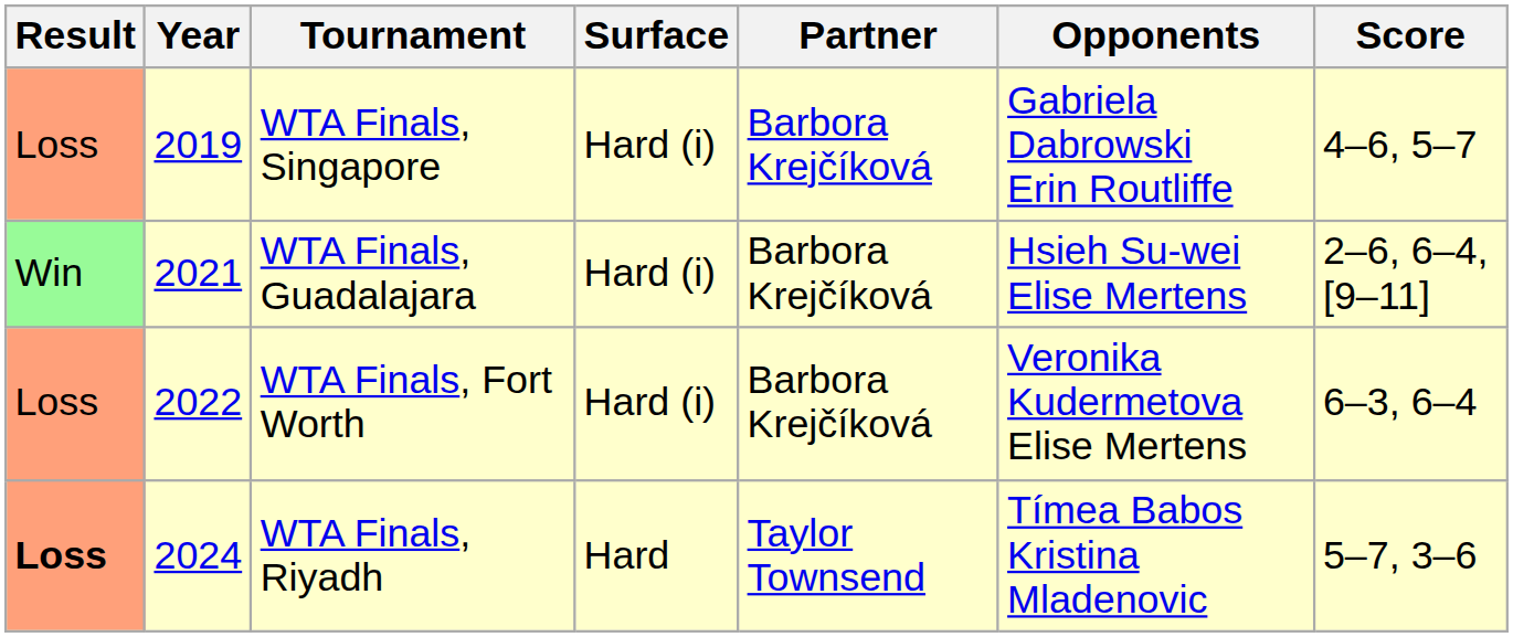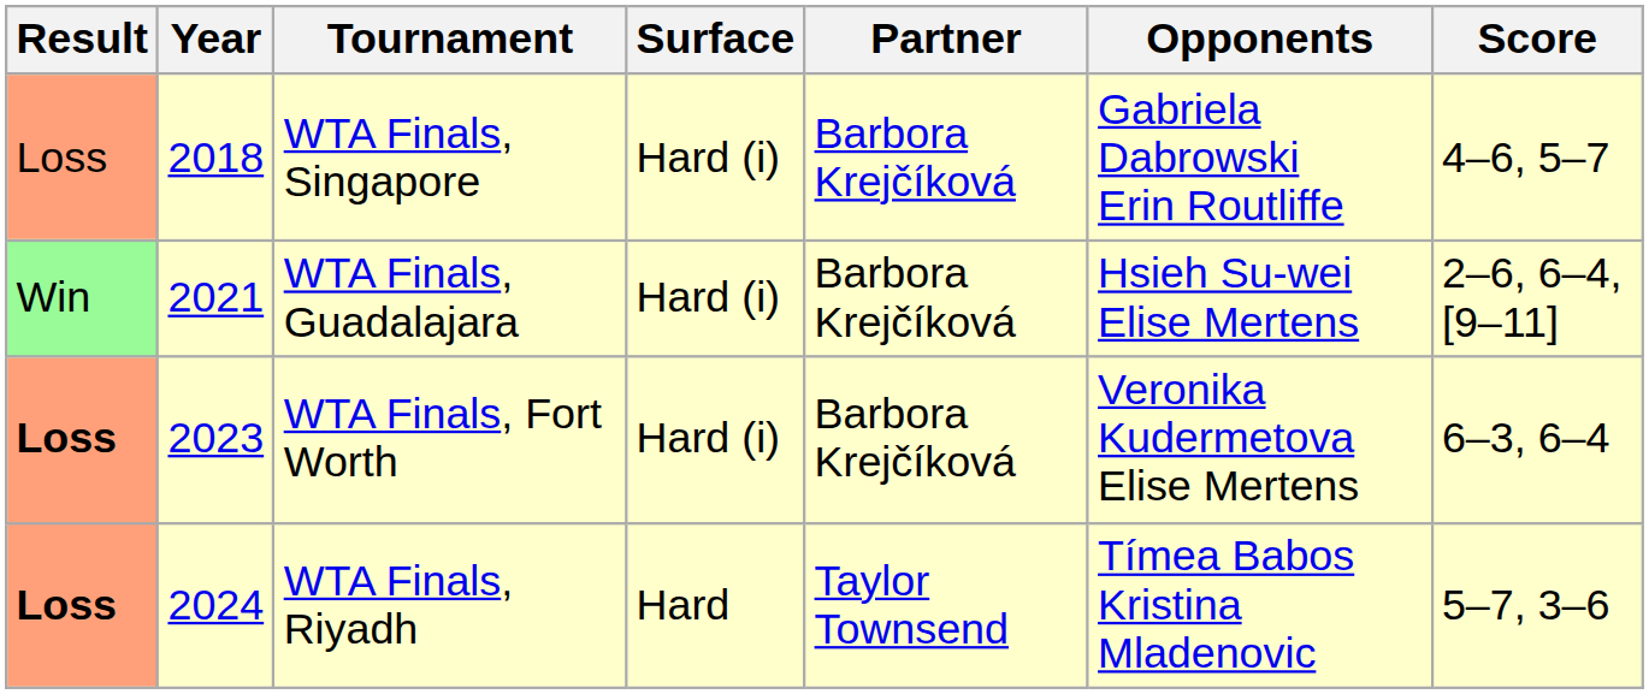WTA Finals, Singapore | Year: 2019 -> 2018
WTA Finals, Fort Worth | Result: normal -> bold
WTA Finals, Fort Worth | Year: 2022 -> 2023
